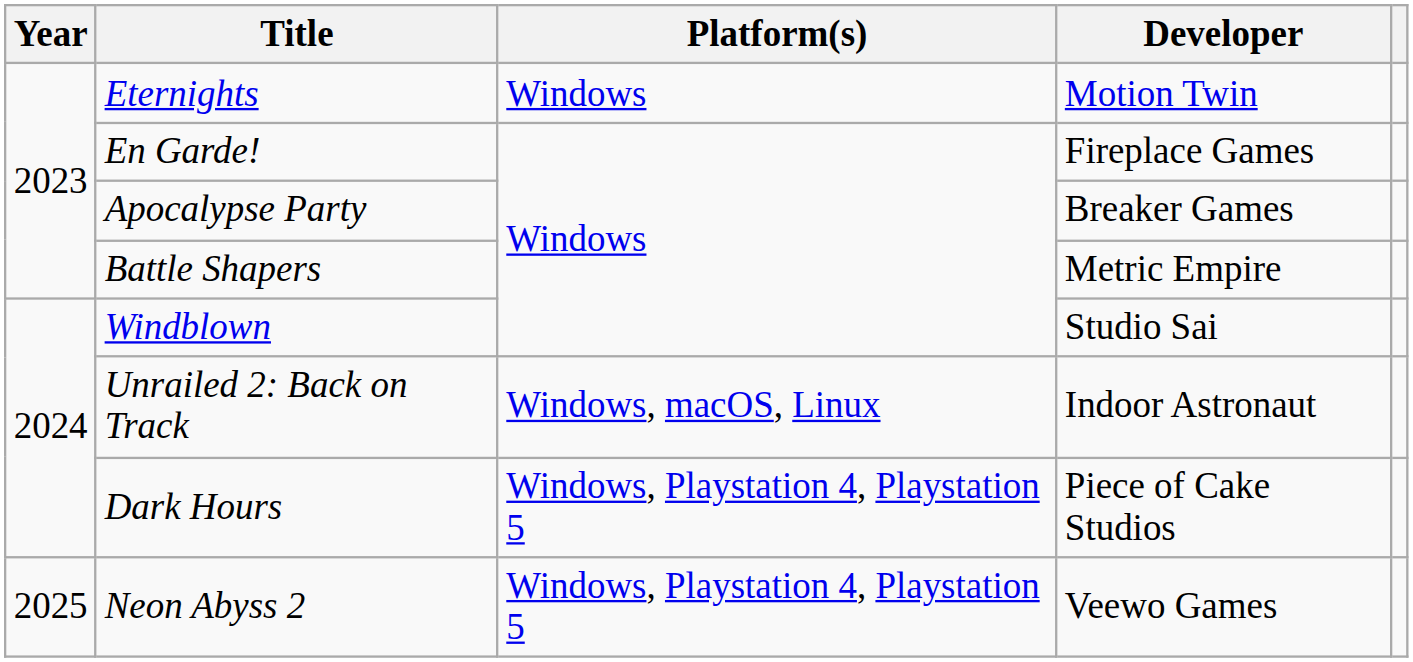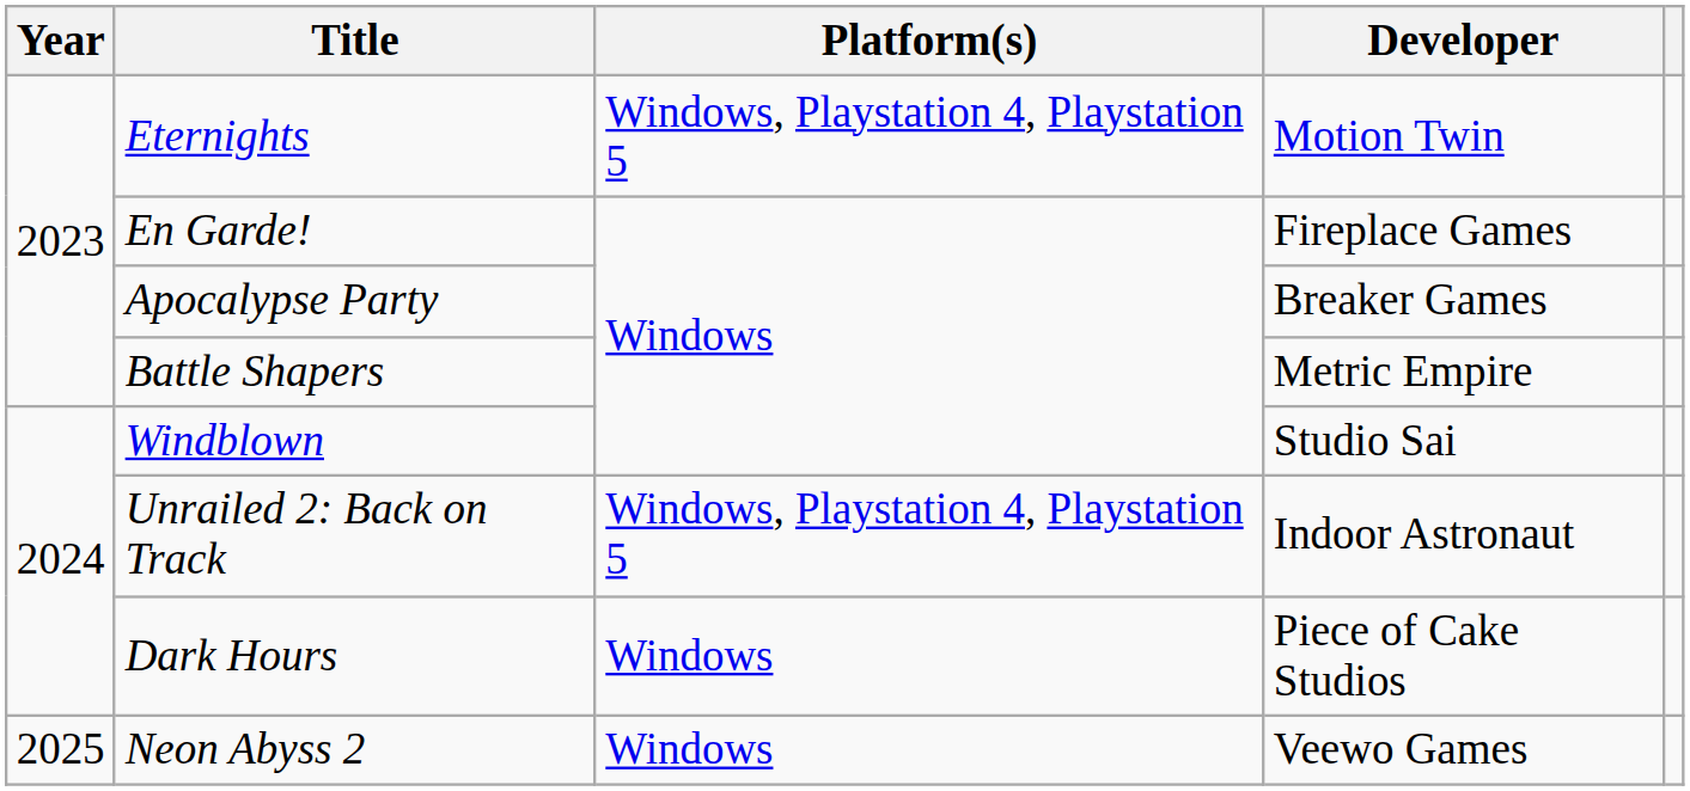Eternights | Platform(s): Windows -> Windows, Playstation 4, Playstation 5
Unrailed 2: Back on Track | Platform(s): Windows, macOS, Linux -> Windows, Playstation 4, Playstation 5
Dark Hours | Platform(s): Windows, Playstation 4, Playstation 5 -> Windows
Neon Abyss 2 | Platform(s): Windows, Playstation 4, Playstation 5 -> Windows
